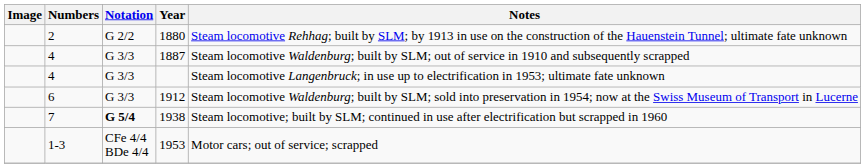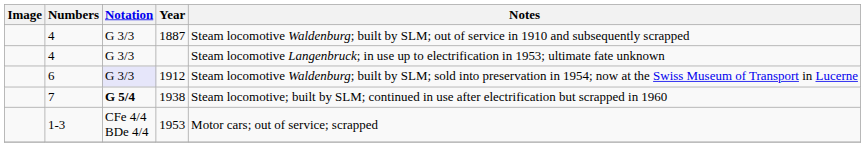- row: 2 | G 2/2 | 1880 | Steam locomotive Rehhag; built by SLM; by 1913 in use on the construction of the Hauenstein Tunnel; ultimate fate unknown
1912 | Notation: no background -> lavender background
